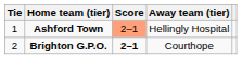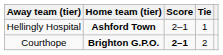columns swapped: Tie <-> Away team (tier)
Ashford Town | Score: lightsalmon background -> no background
